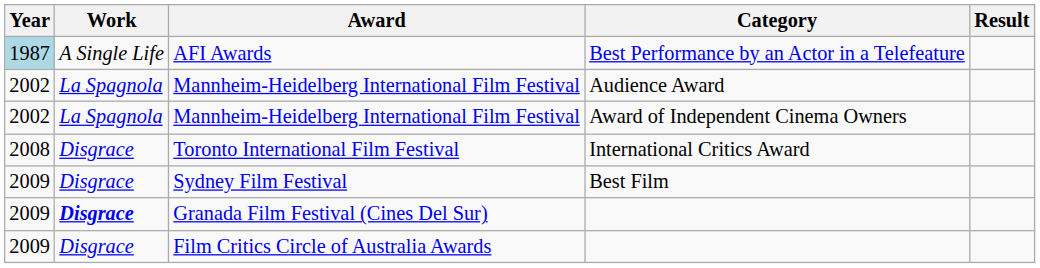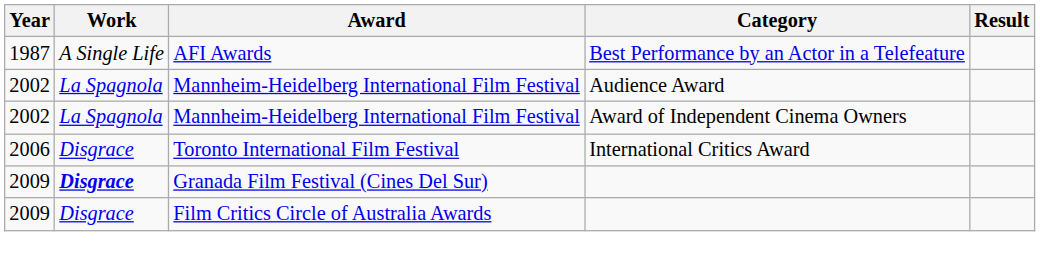AFI Awards | Year: lightblue background -> no background
Toronto International Film Festival | Year: 2008 -> 2006
- row: 2009 | Disgrace | Sydney Film Festival | Best Film
